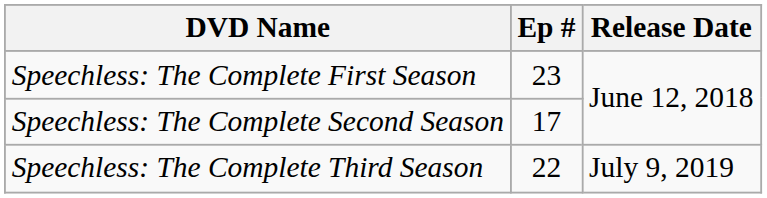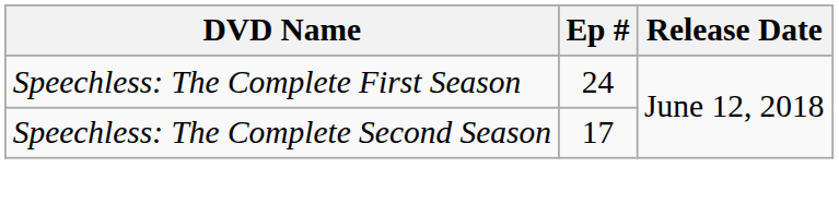Speechless: The Complete First Season | Ep #: 23 -> 24
- row: Speechless: The Complete Third Season | 22 | July 9, 2019
